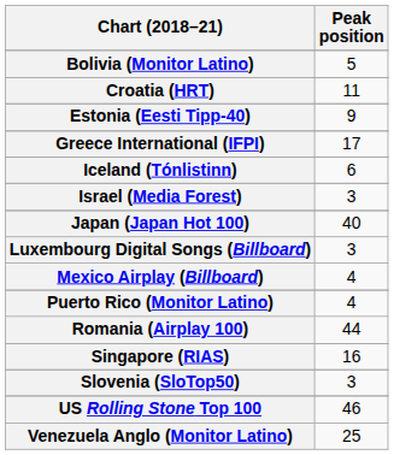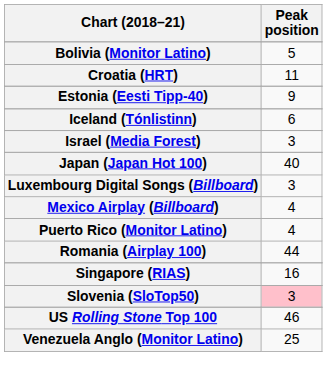- row: Greece International (IFPI) | 17
Slovenia (SloTop50) | Peak position: no background -> pink background
